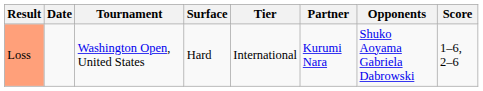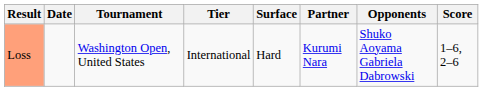columns swapped: Tier <-> Surface
